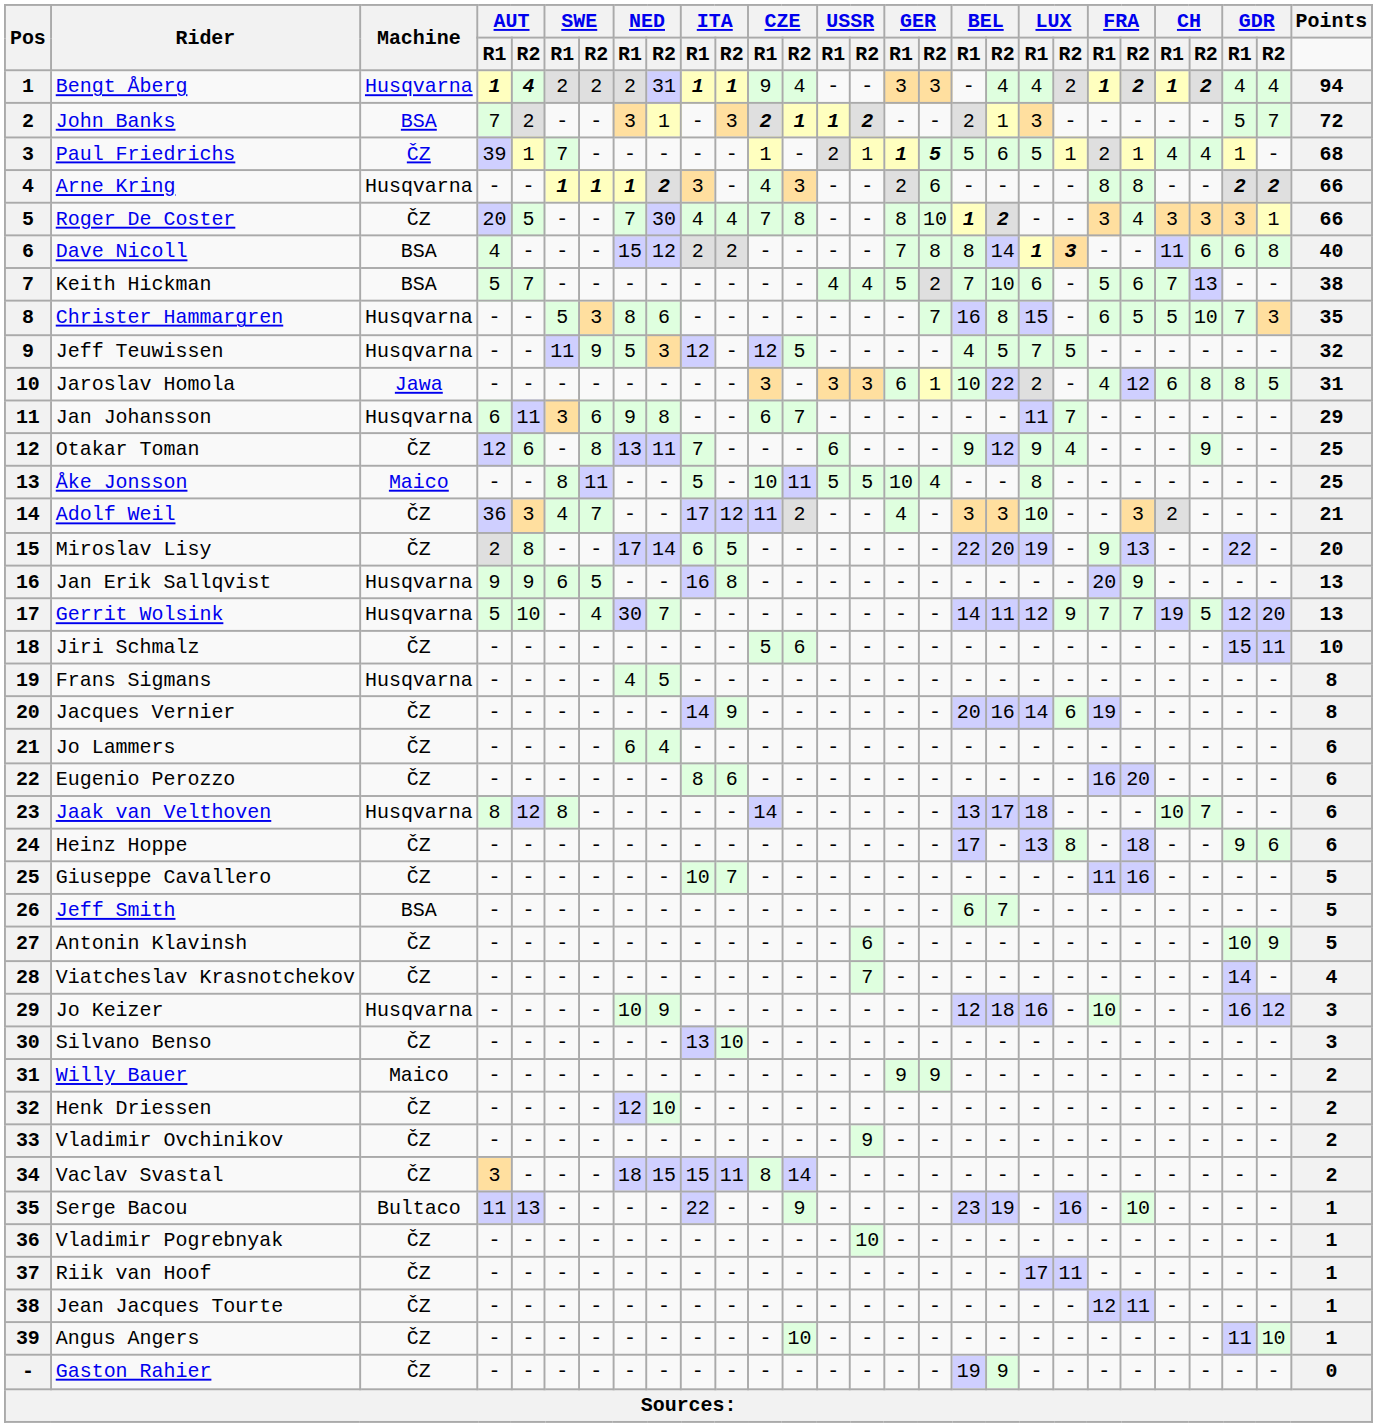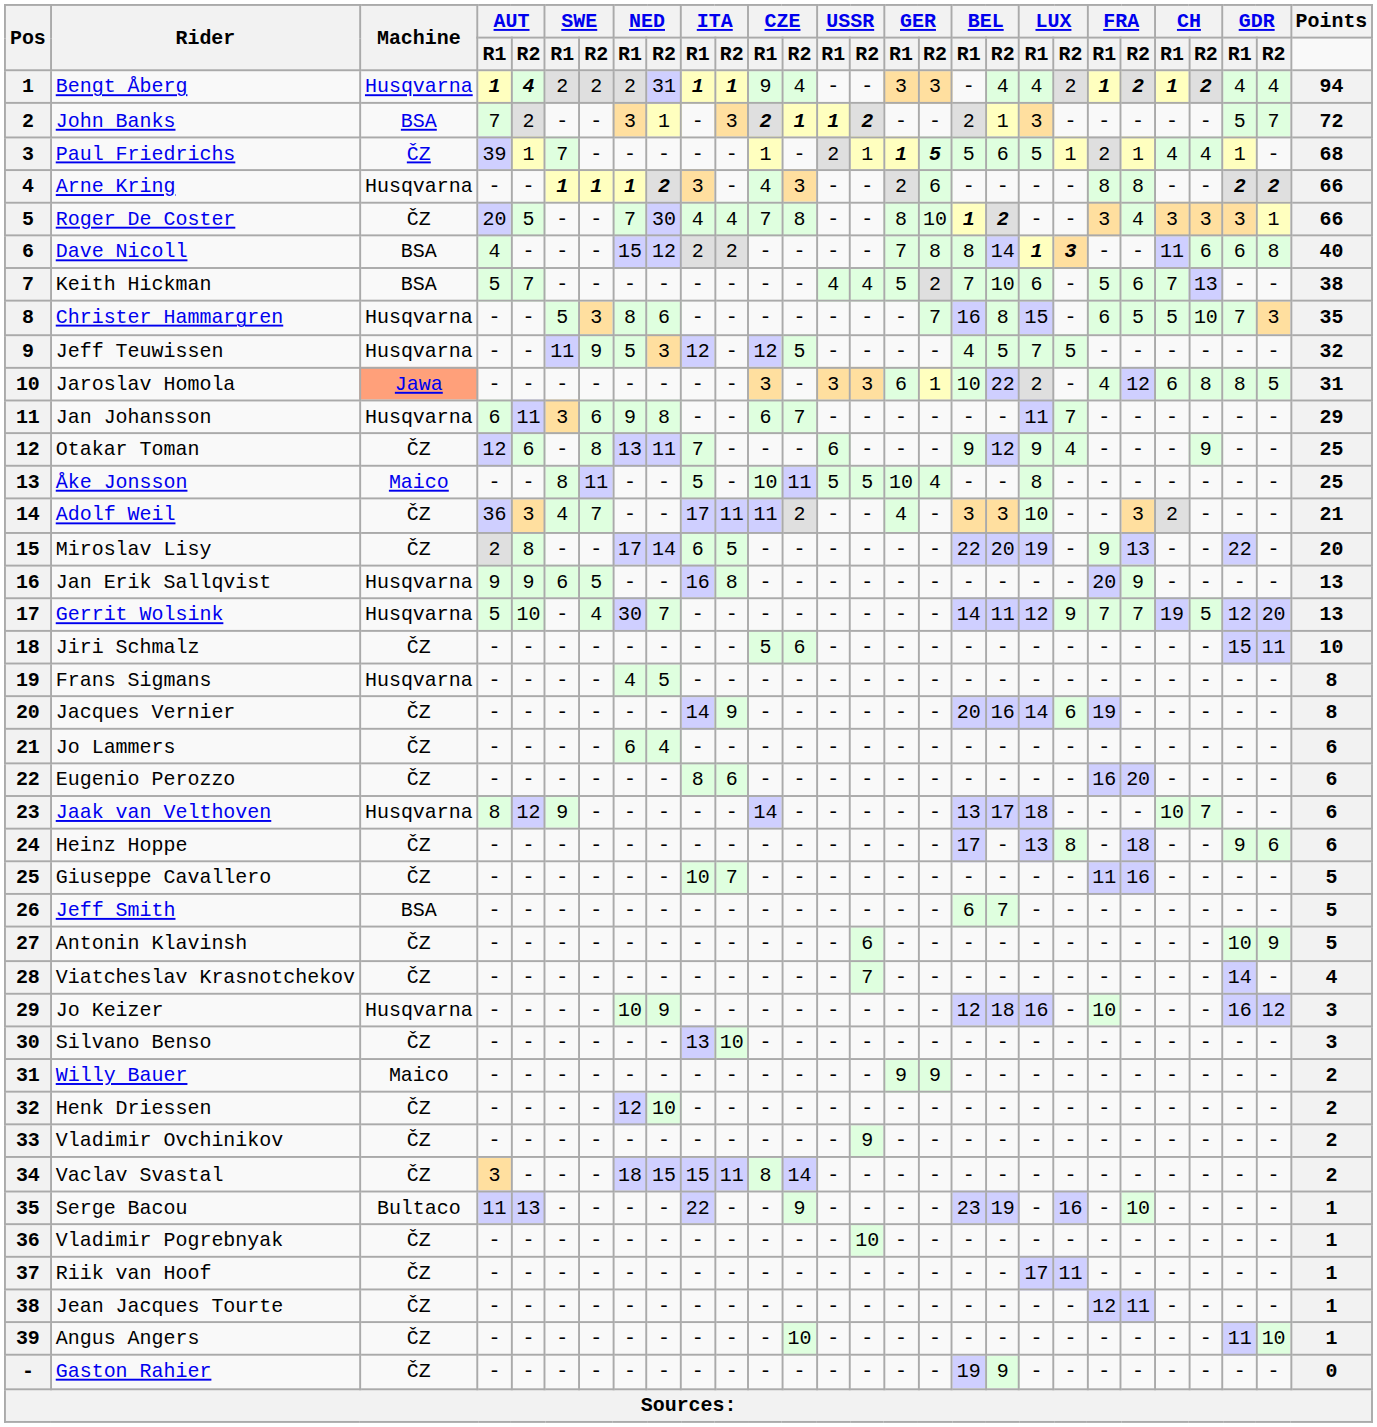Jaroslav Homola | Machine: no background -> lightsalmon background
Adolf Weil | ITA / R2: 12 -> 11
Jaak van Velthoven | SWE / R1: 8 -> 9
